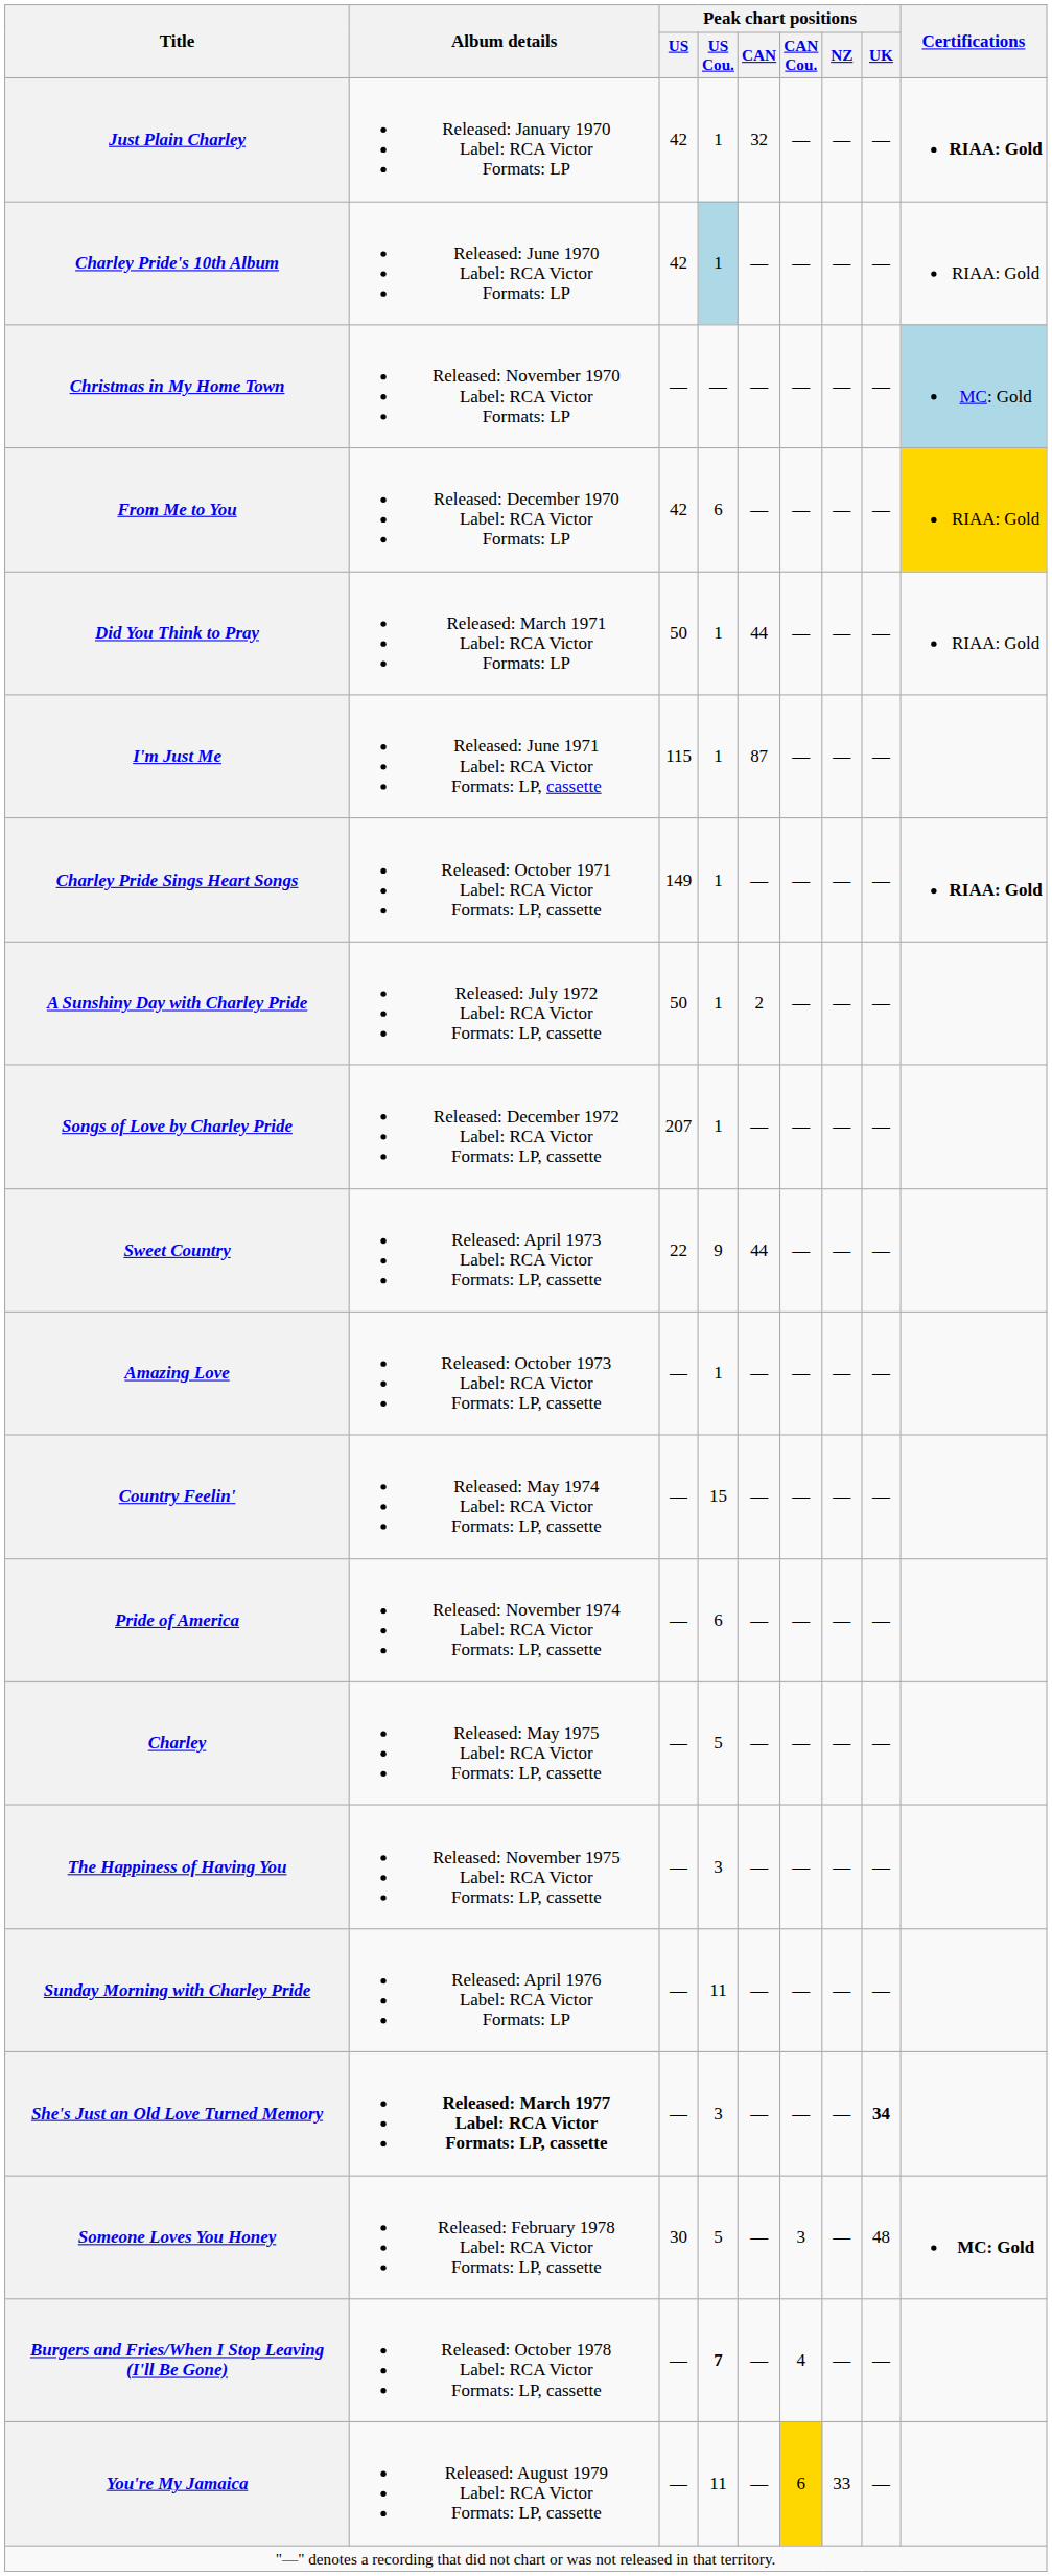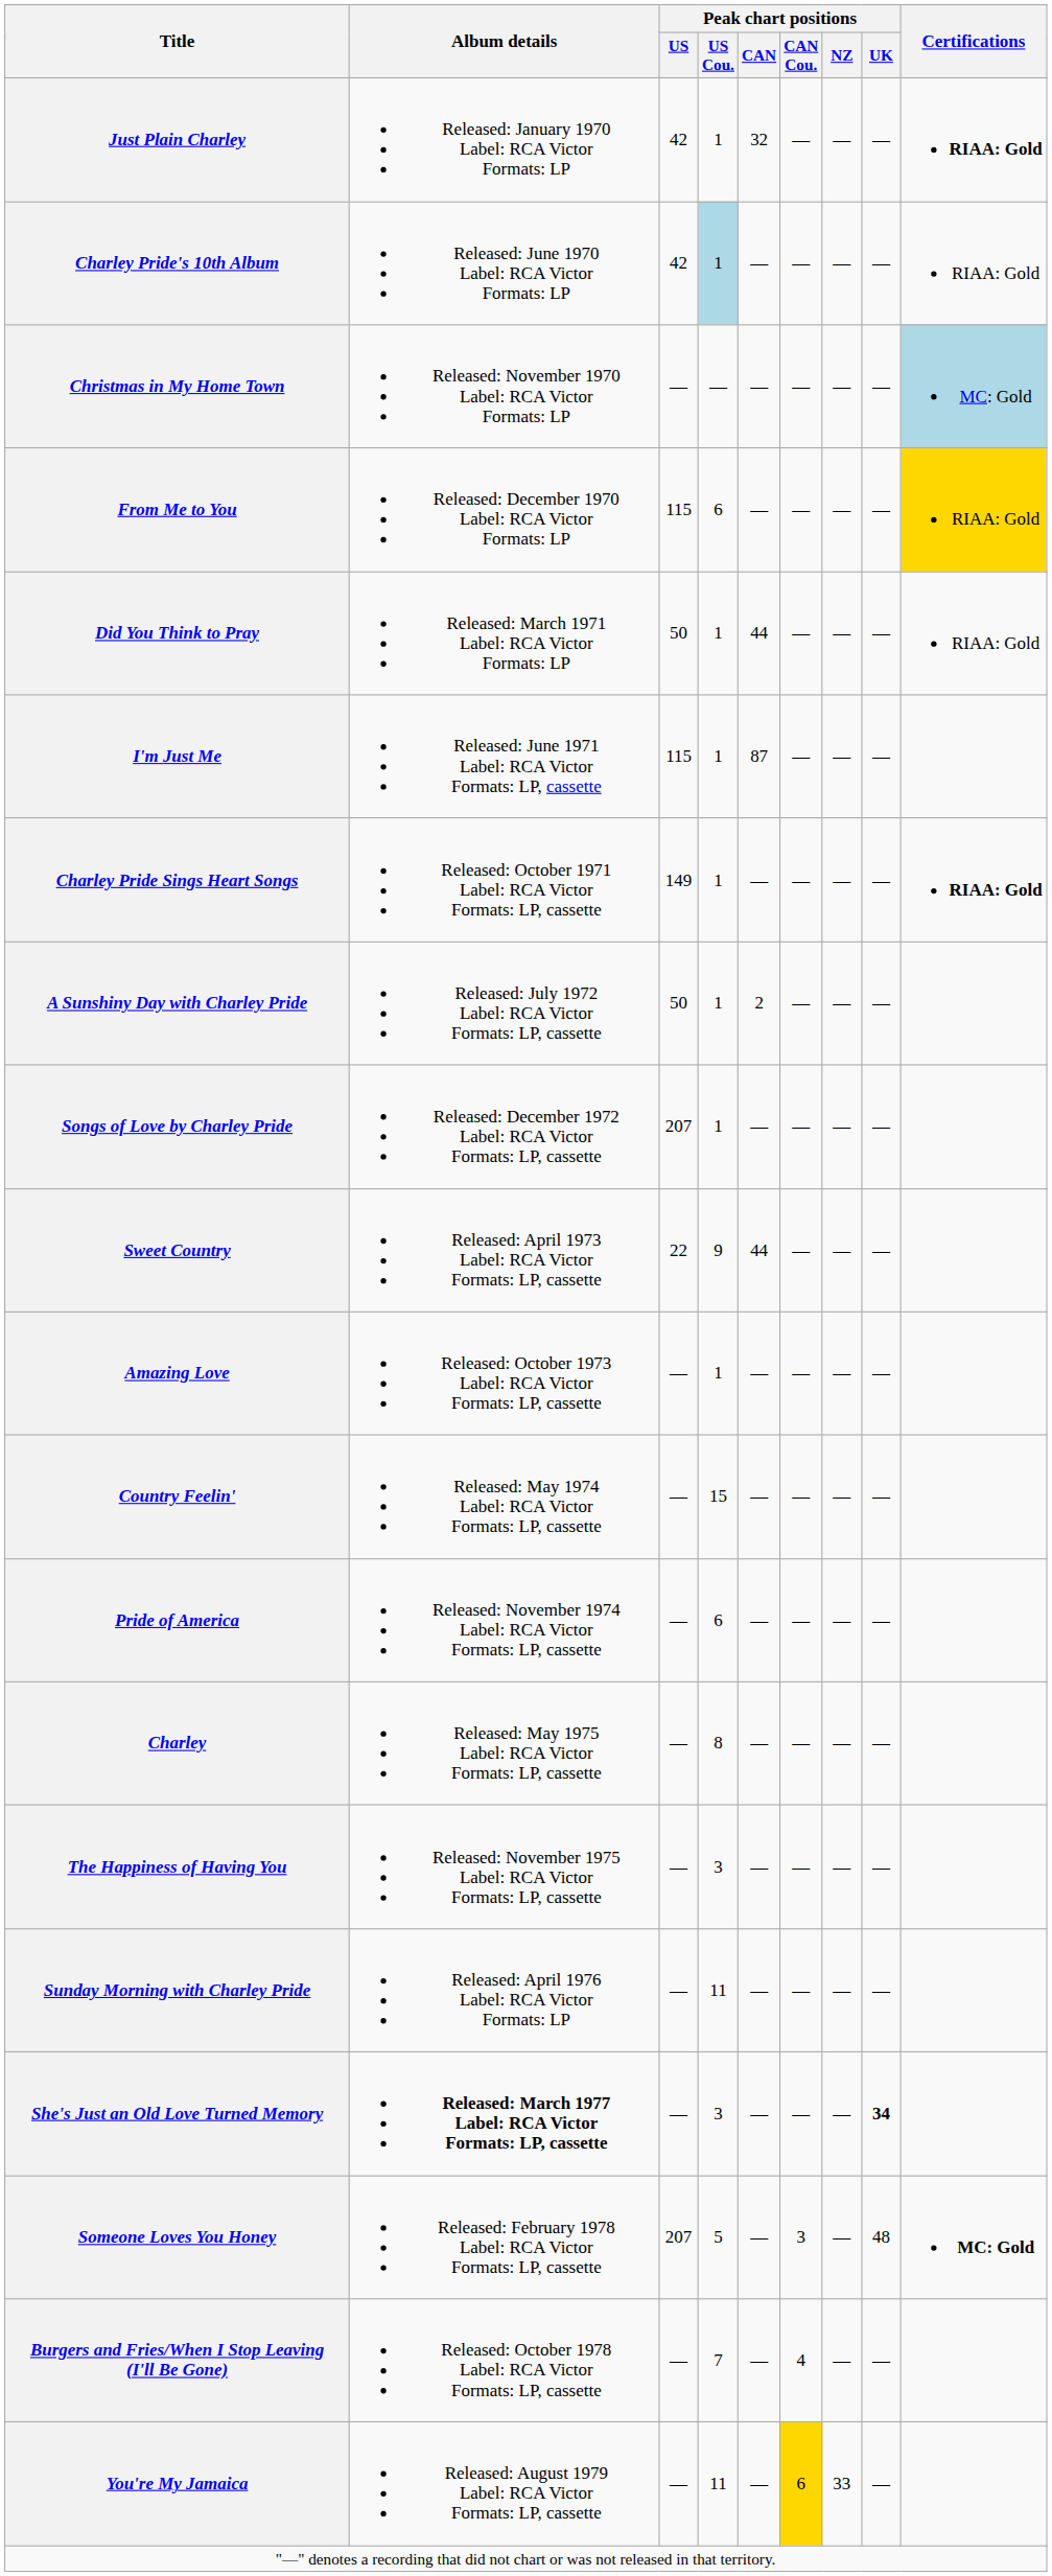From Me to You | Peak chart positions / US: 42 -> 115
Charley | Peak chart positions / US Cou.: 5 -> 8
Someone Loves You Honey | Peak chart positions / US: 30 -> 207
Burgers and Fries/When I Stop Leaving (I'll Be Gone) | Peak chart positions / US Cou.: bold -> normal
